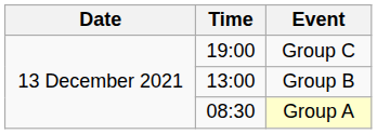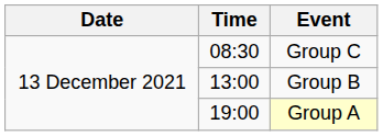Group C | Time: 19:00 -> 08:30
Group A | Time: 08:30 -> 19:00
